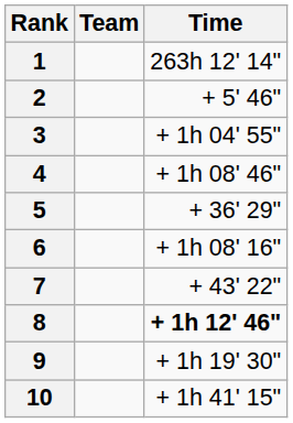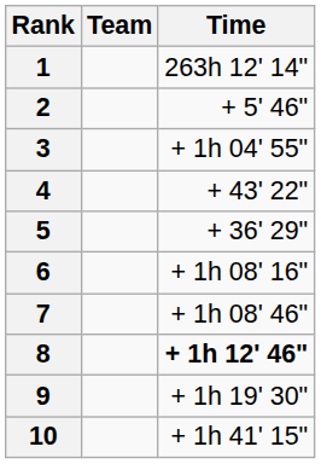4 | Time: + 1h 08' 46" -> + 43' 22"
7 | Time: + 43' 22" -> + 1h 08' 46"
